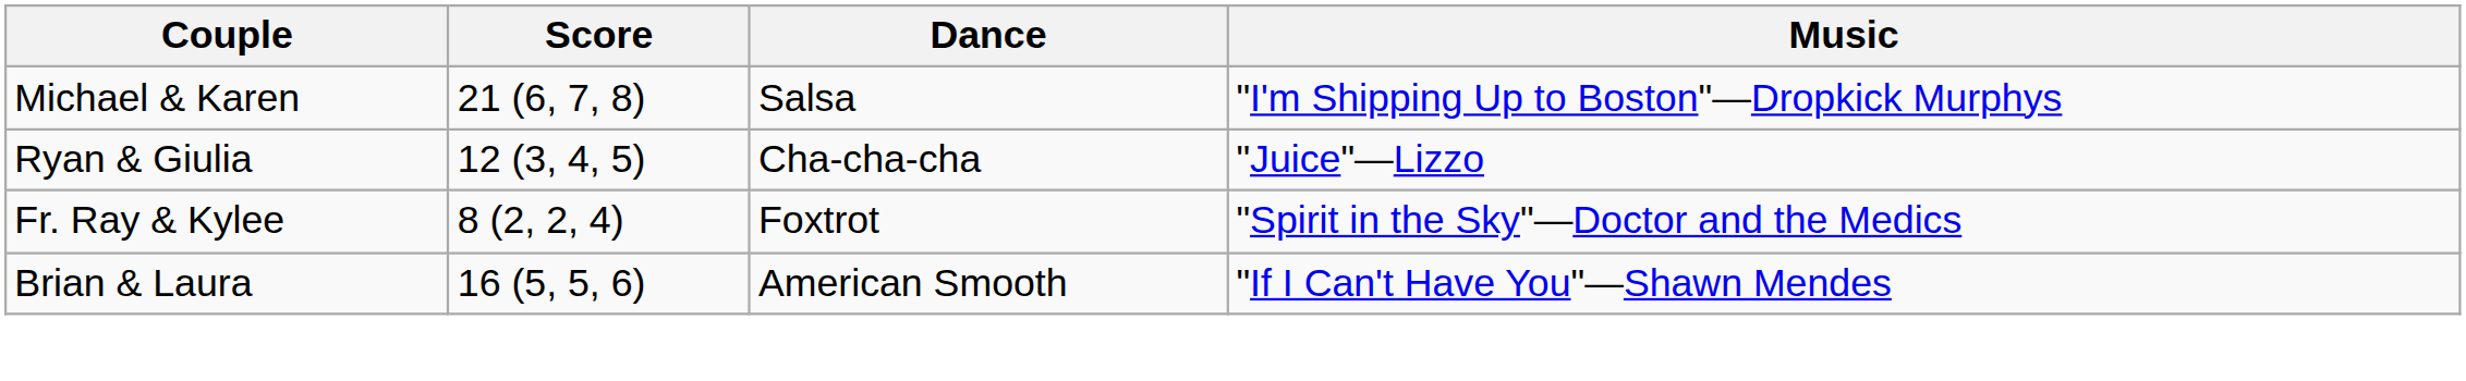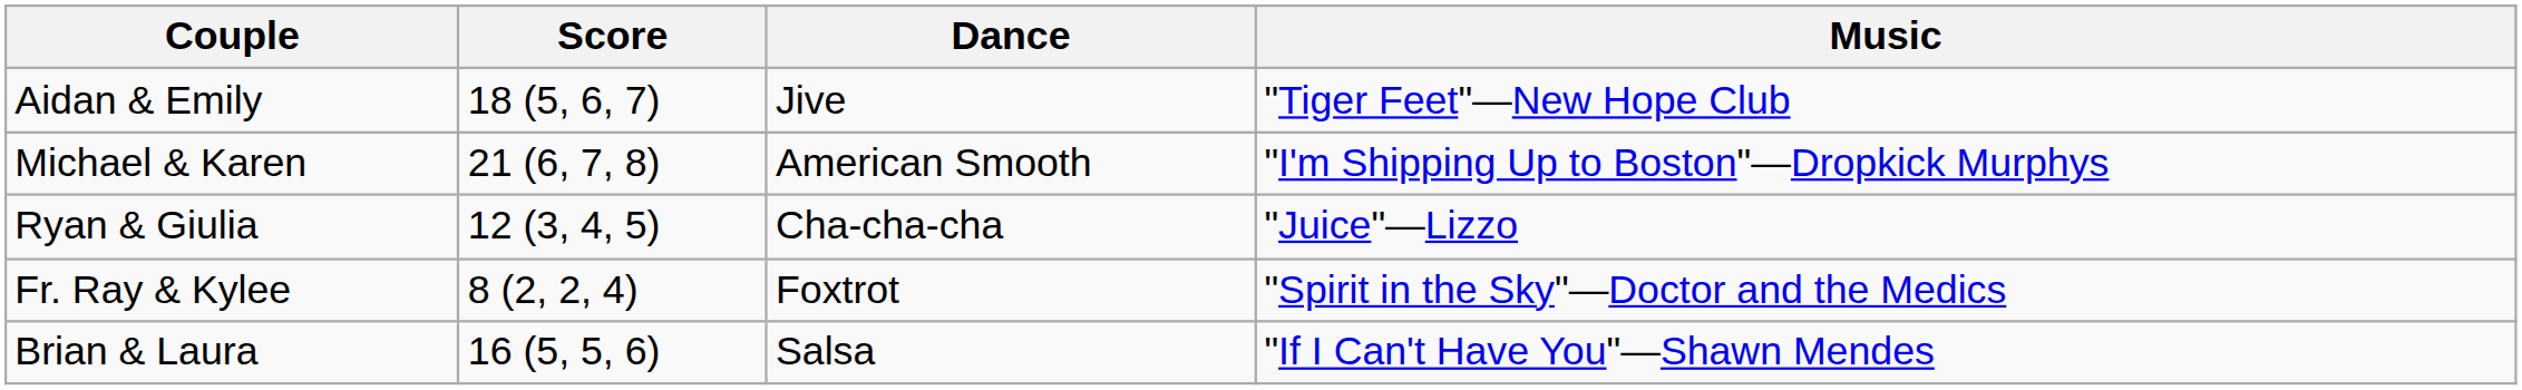+ row: Aidan & Emily | 18 (5, 6, 7) | Jive | "Tiger Feet"—New Hope Club
Michael & Karen | Dance: Salsa -> American Smooth
Brian & Laura | Dance: American Smooth -> Salsa
